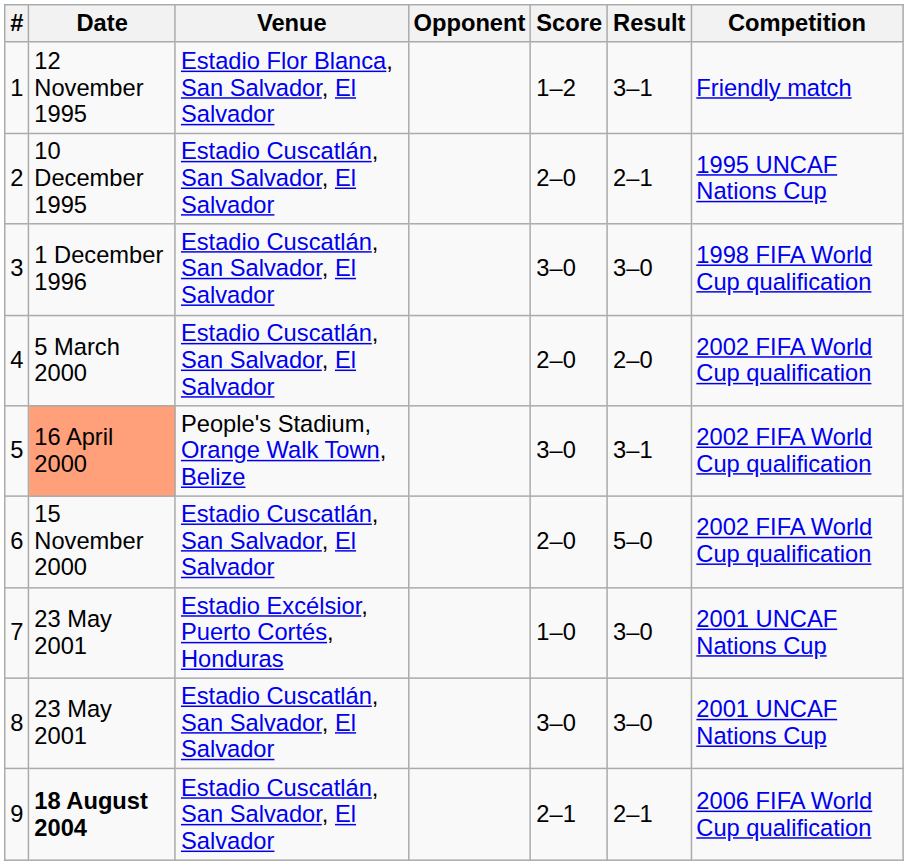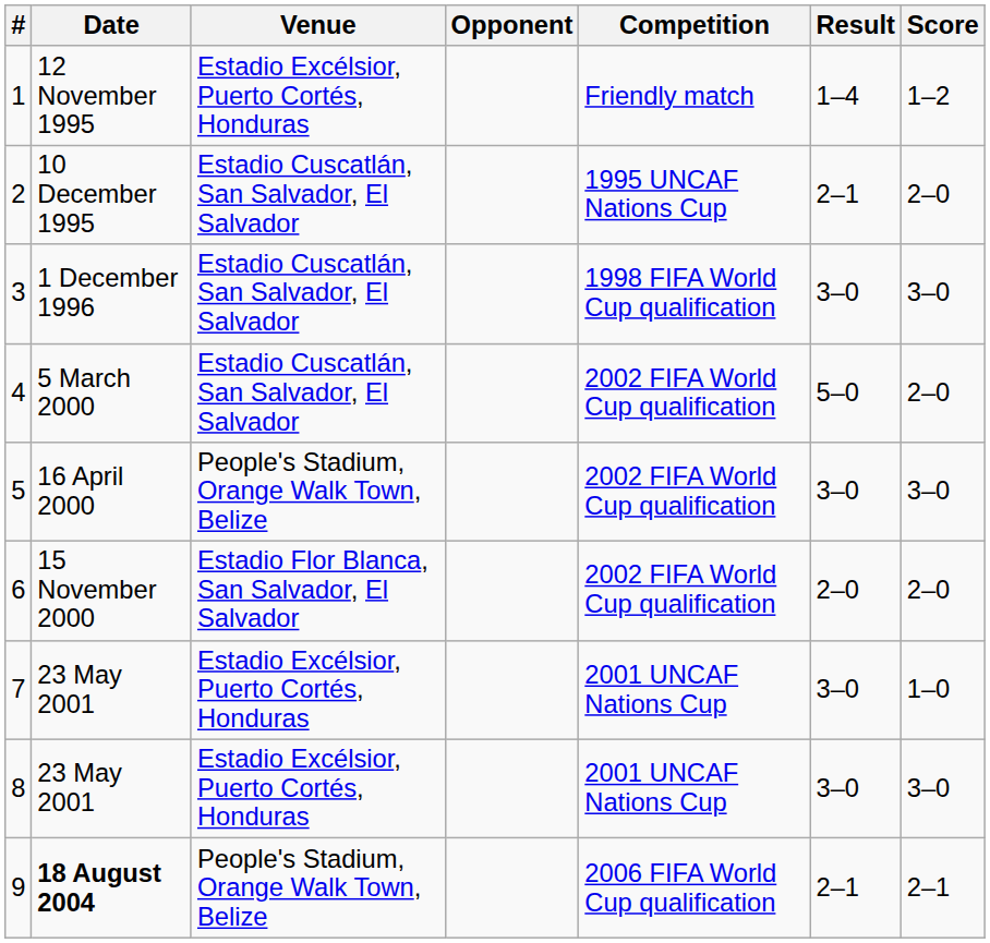columns swapped: Score <-> Competition
1 | Venue: Estadio Flor Blanca, San Salvador, El Salvador -> Estadio Excélsior, Puerto Cortés, Honduras
1 | Result: 3–1 -> 1–4
4 | Result: 2–0 -> 5–0
5 | Date: lightsalmon background -> no background
5 | Result: 3–1 -> 3–0
6 | Venue: Estadio Cuscatlán, San Salvador, El Salvador -> Estadio Flor Blanca, San Salvador, El Salvador
6 | Result: 5–0 -> 2–0
8 | Venue: Estadio Cuscatlán, San Salvador, El Salvador -> Estadio Excélsior, Puerto Cortés, Honduras
9 | Venue: Estadio Cuscatlán, San Salvador, El Salvador -> People's Stadium, Orange Walk Town, Belize
